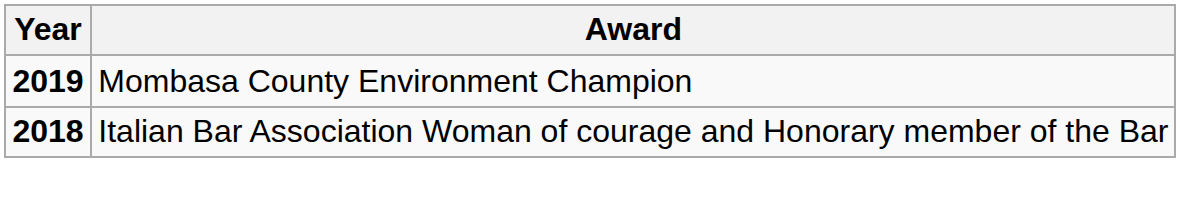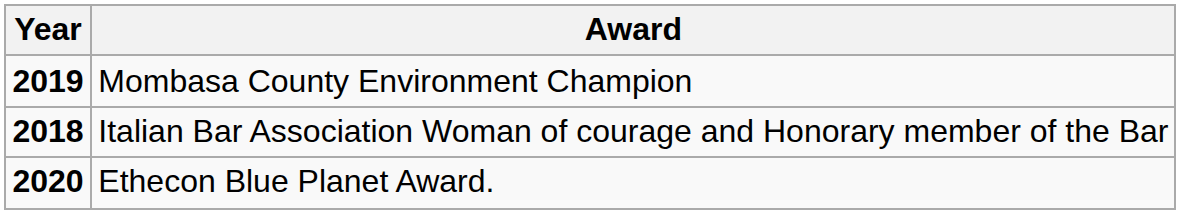+ row: 2020 | Ethecon Blue Planet Award.
